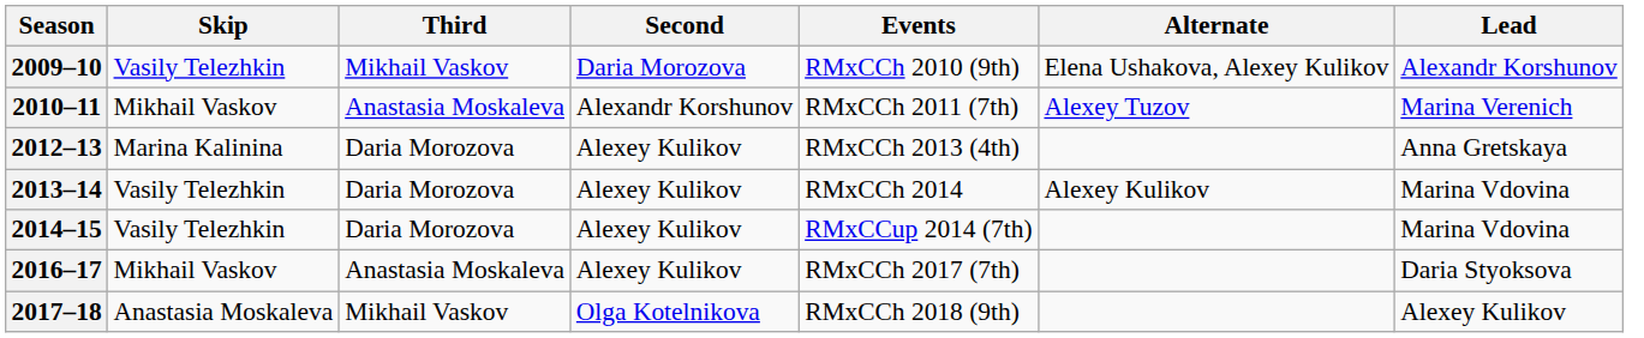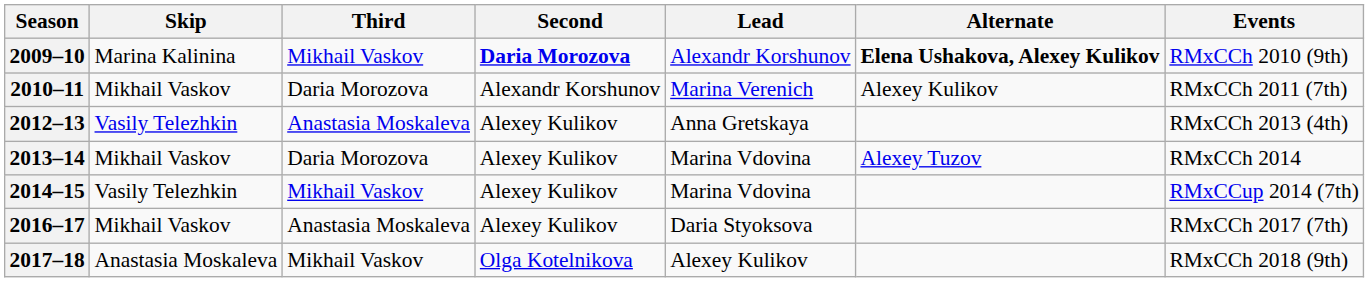columns swapped: Lead <-> Events
2009–10 | Skip: Vasily Telezhkin -> Marina Kalinina
2009–10 | Second: normal -> bold
2009–10 | Alternate: normal -> bold
2010–11 | Third: Anastasia Moskaleva -> Daria Morozova
2010–11 | Alternate: Alexey Tuzov -> Alexey Kulikov
2012–13 | Skip: Marina Kalinina -> Vasily Telezhkin
2012–13 | Third: Daria Morozova -> Anastasia Moskaleva
2013–14 | Skip: Vasily Telezhkin -> Mikhail Vaskov
2013–14 | Alternate: Alexey Kulikov -> Alexey Tuzov
2014–15 | Third: Daria Morozova -> Mikhail Vaskov
